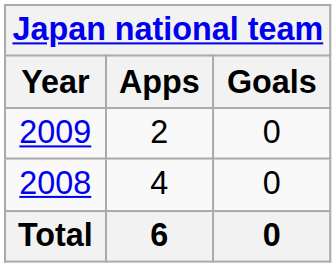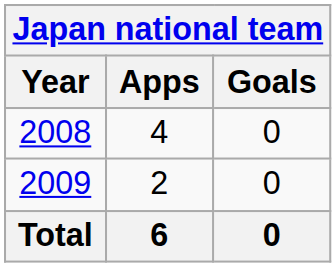rows swapped: 2008 <-> 2009
